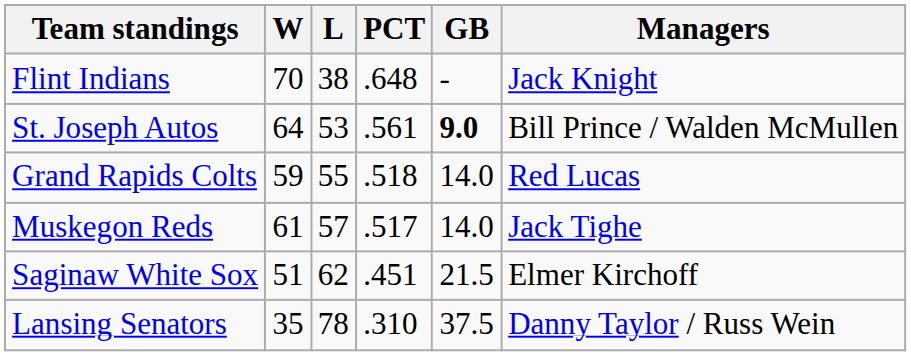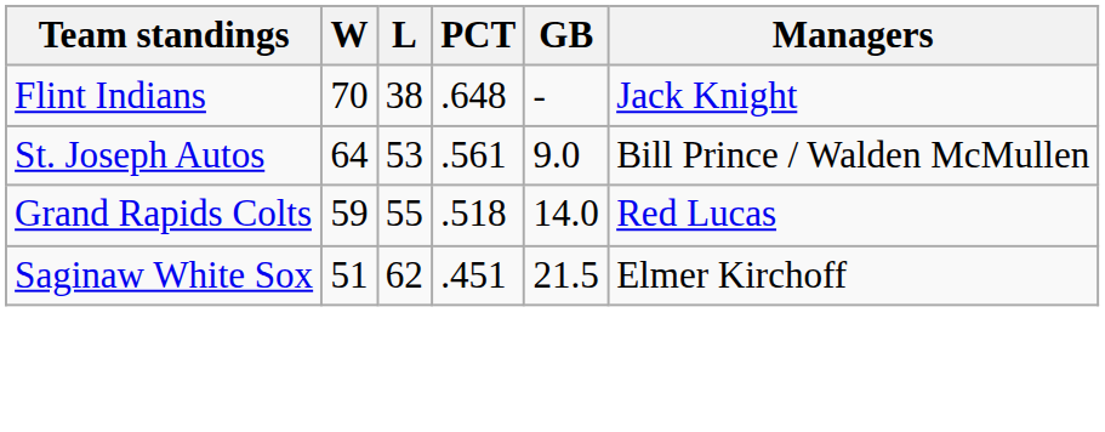St. Joseph Autos | GB: bold -> normal
- row: Muskegon Reds | 61 | 57 | .517 | 14.0 | Jack Tighe
- row: Lansing Senators | 35 | 78 | .310 | 37.5 | Danny Taylor / Russ Wein
